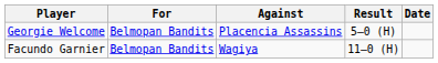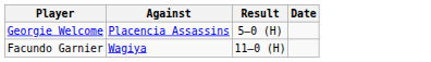- column: For | Belmopan Bandits | Belmopan Bandits
